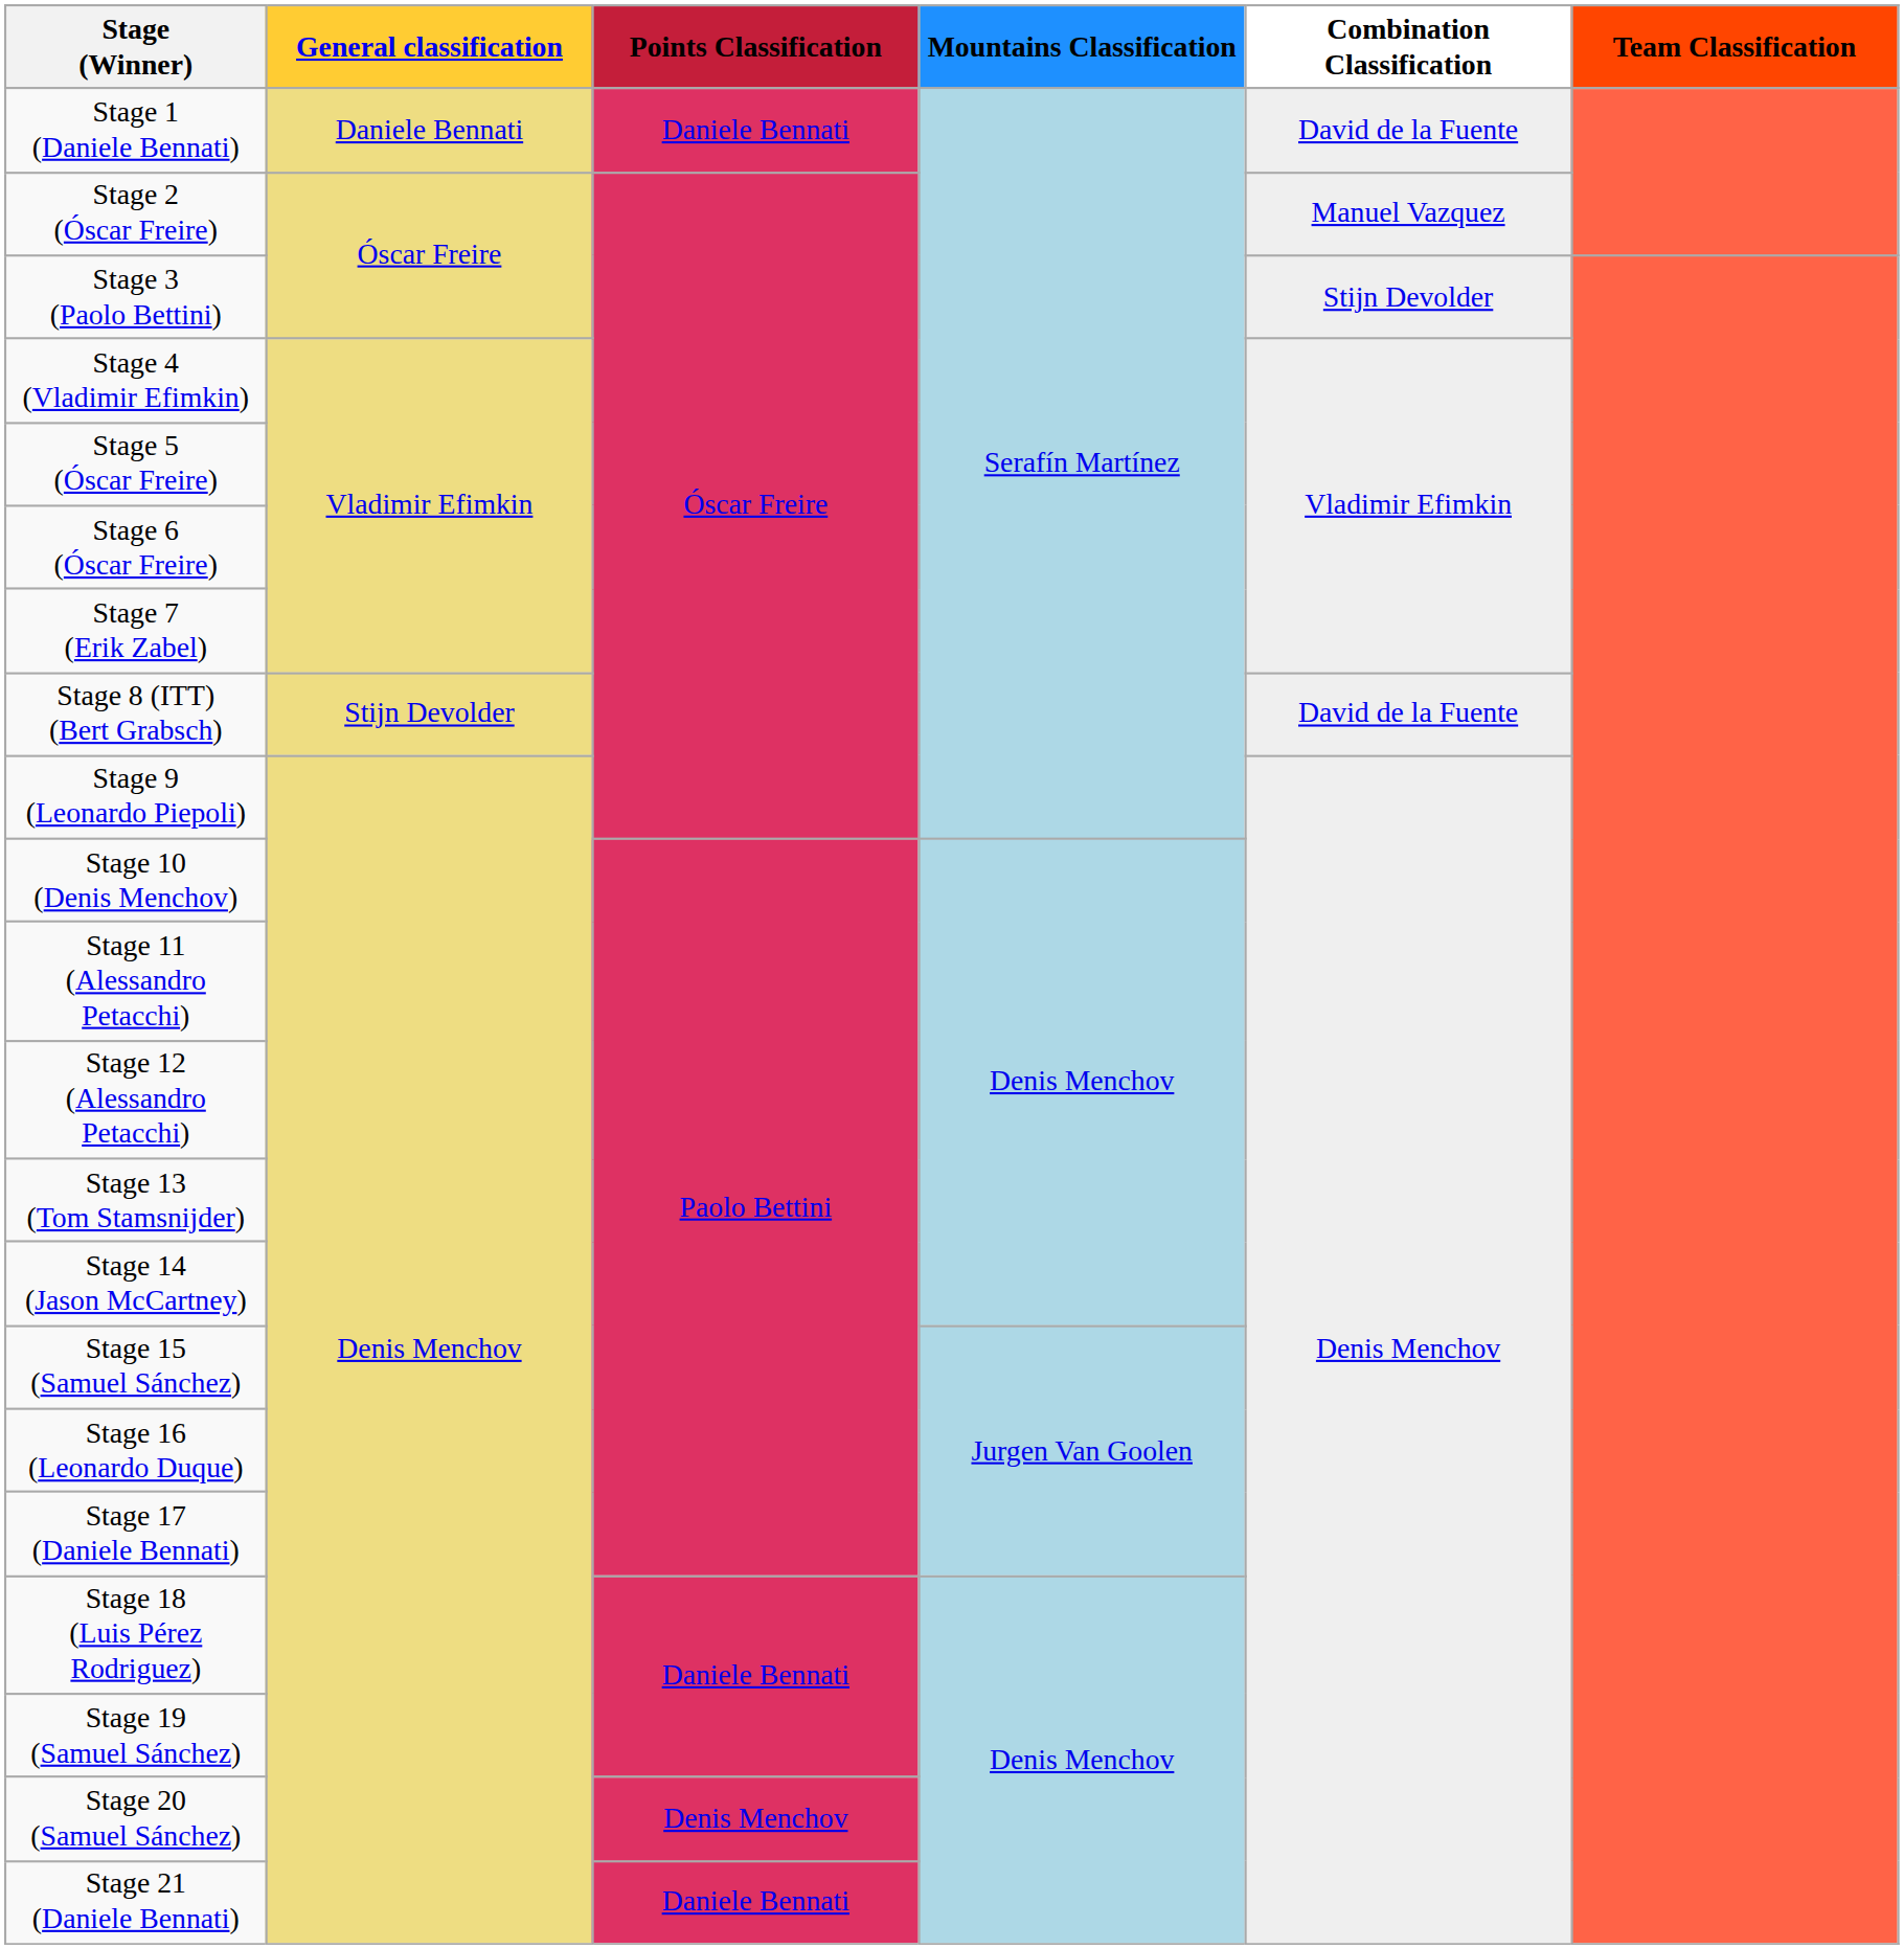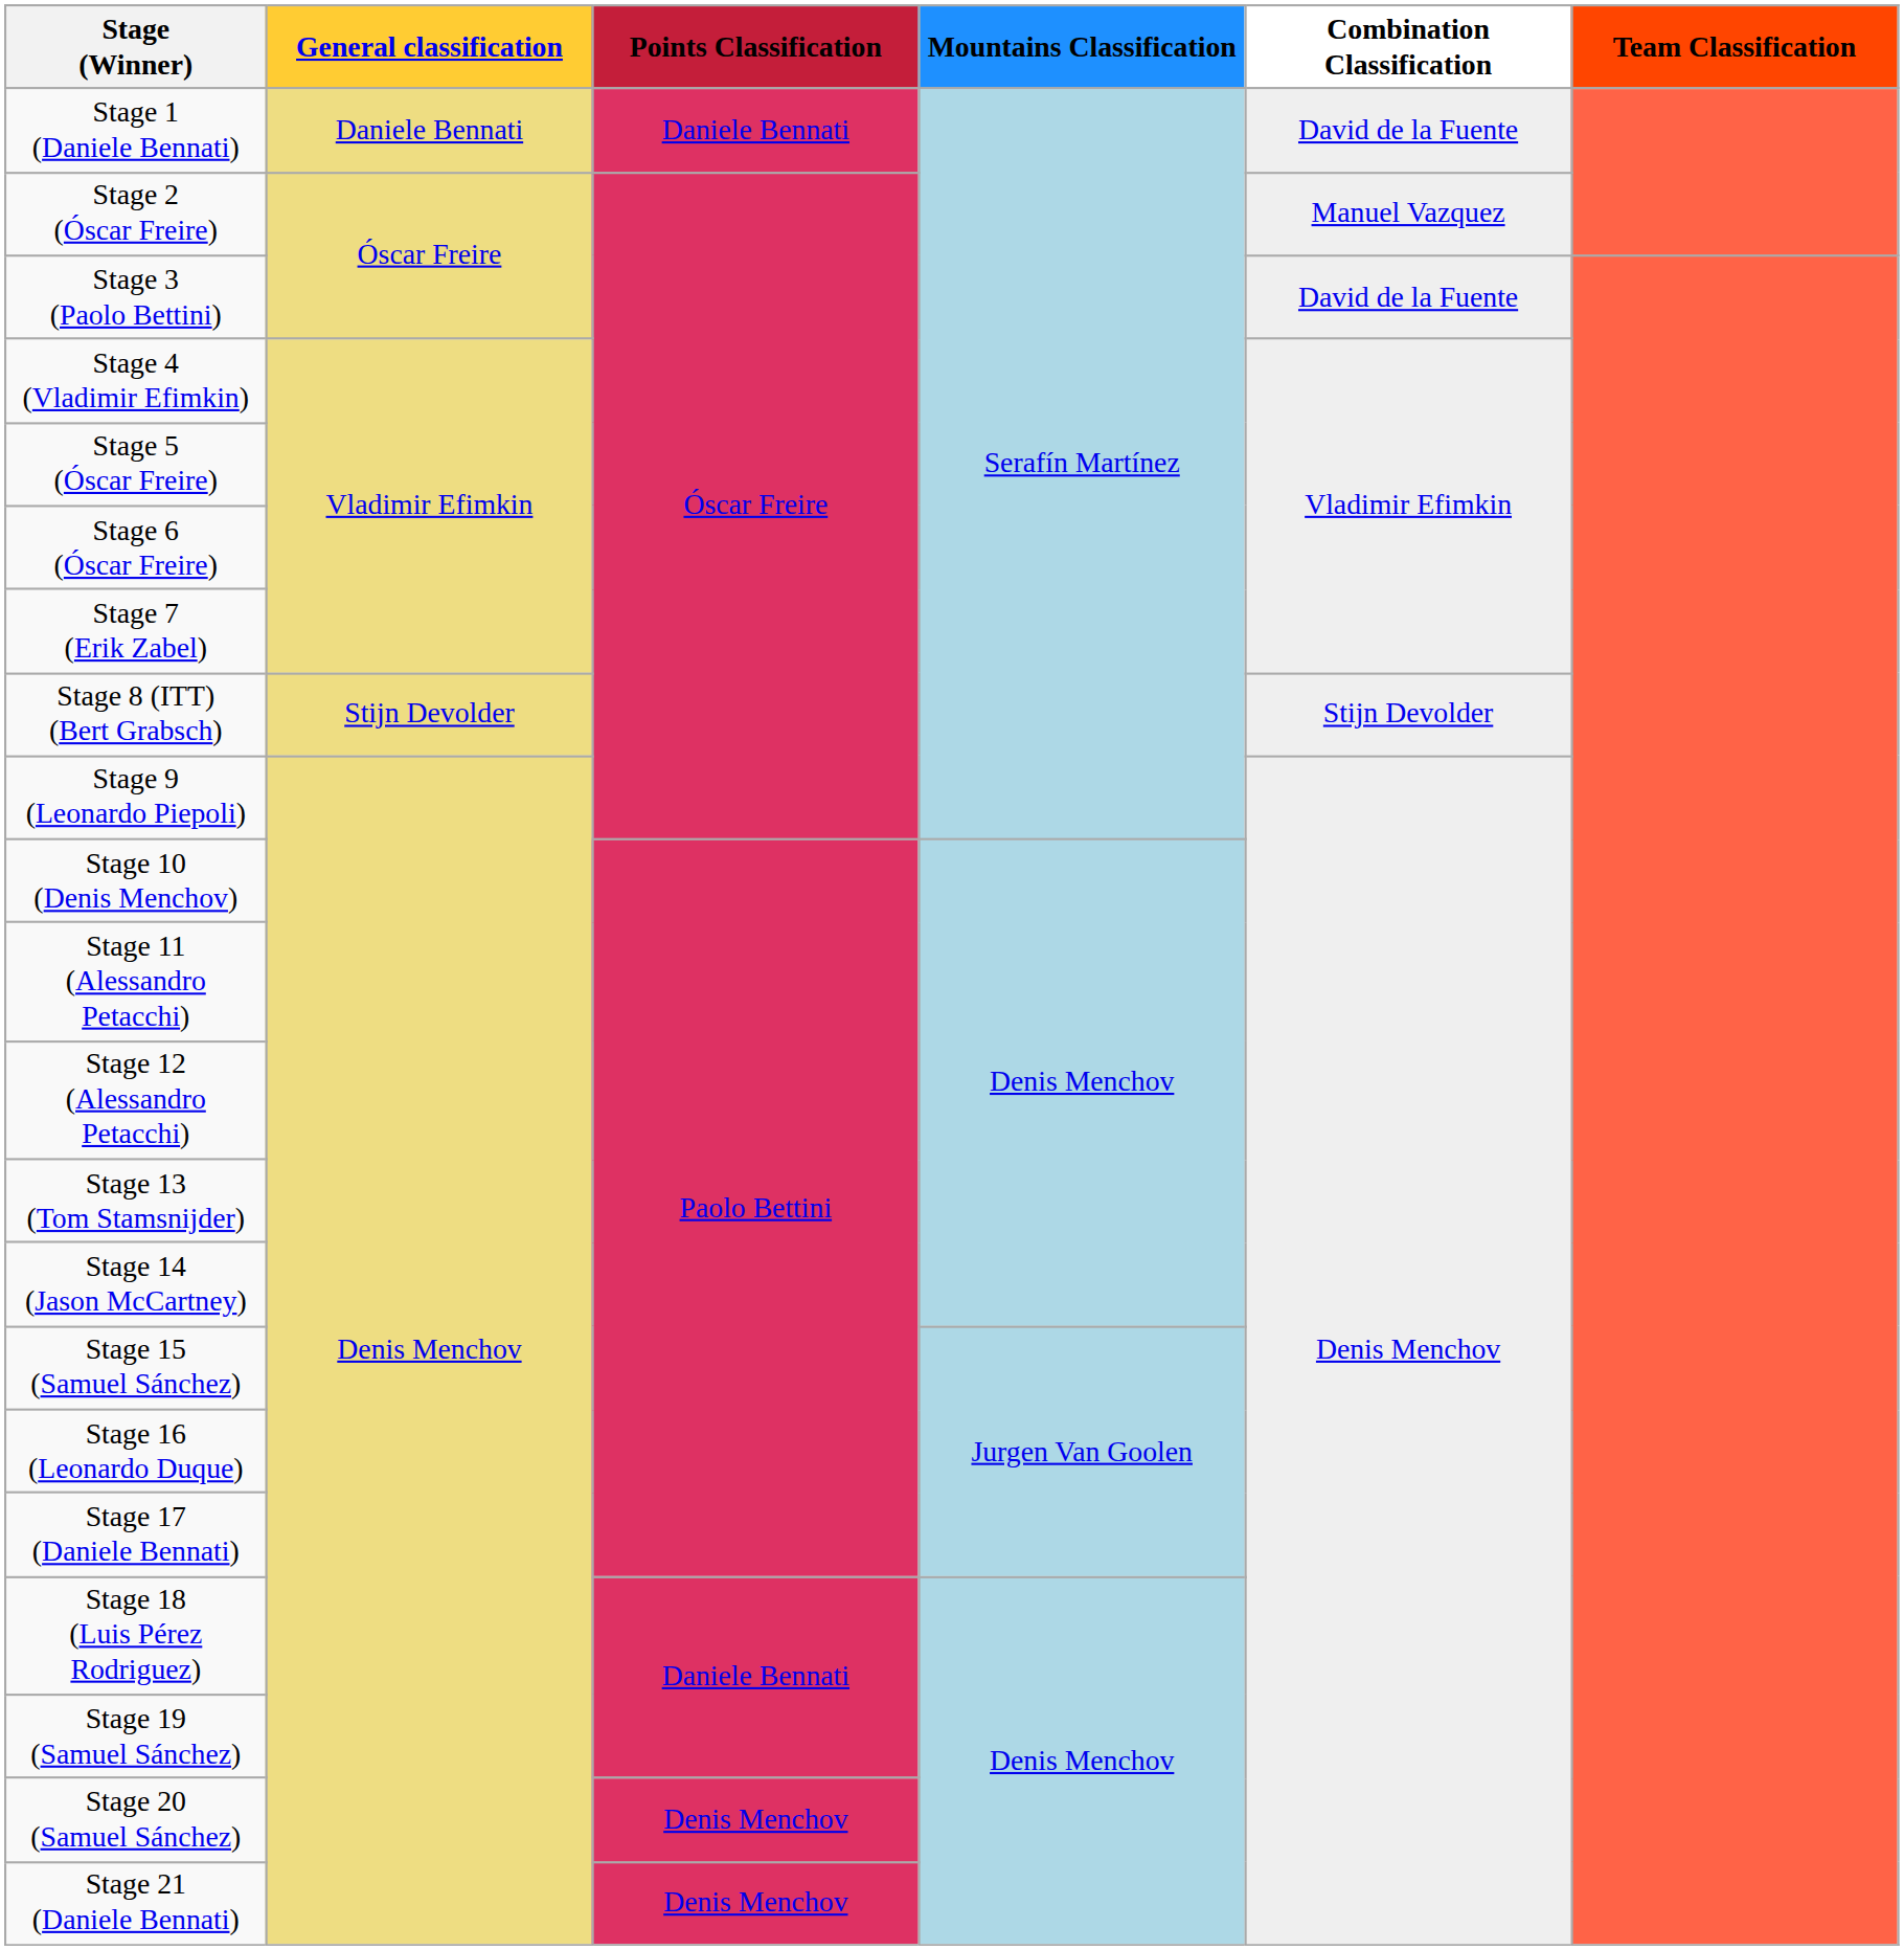Stage 3 (Paolo Bettini) | Combination Classification: Stijn Devolder -> David de la Fuente
Stage 8 (ITT) (Bert Grabsch) | Combination Classification: David de la Fuente -> Stijn Devolder
Stage 21 (Daniele Bennati) | Points Classification: Daniele Bennati -> Denis Menchov
